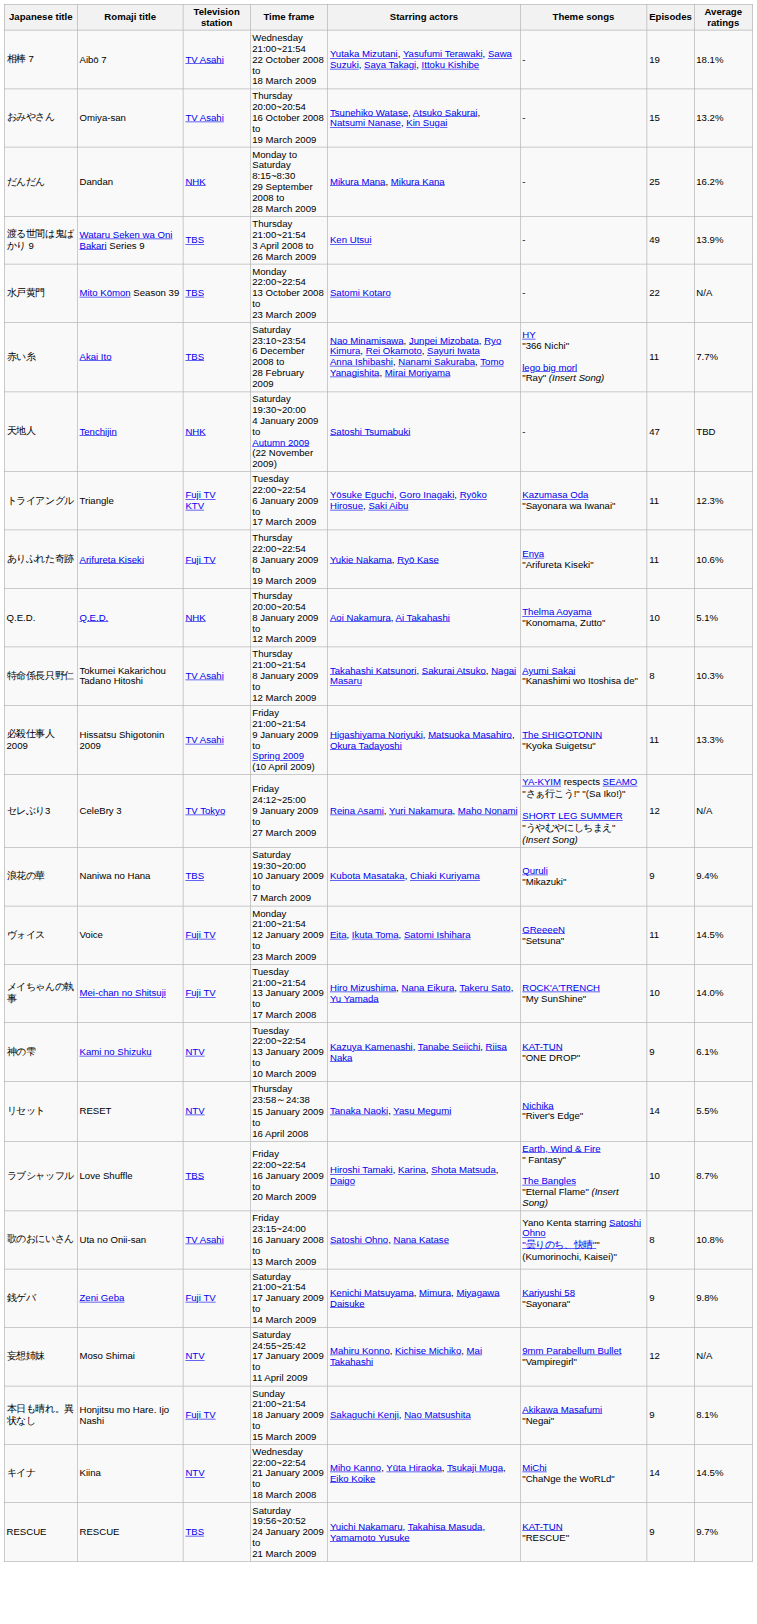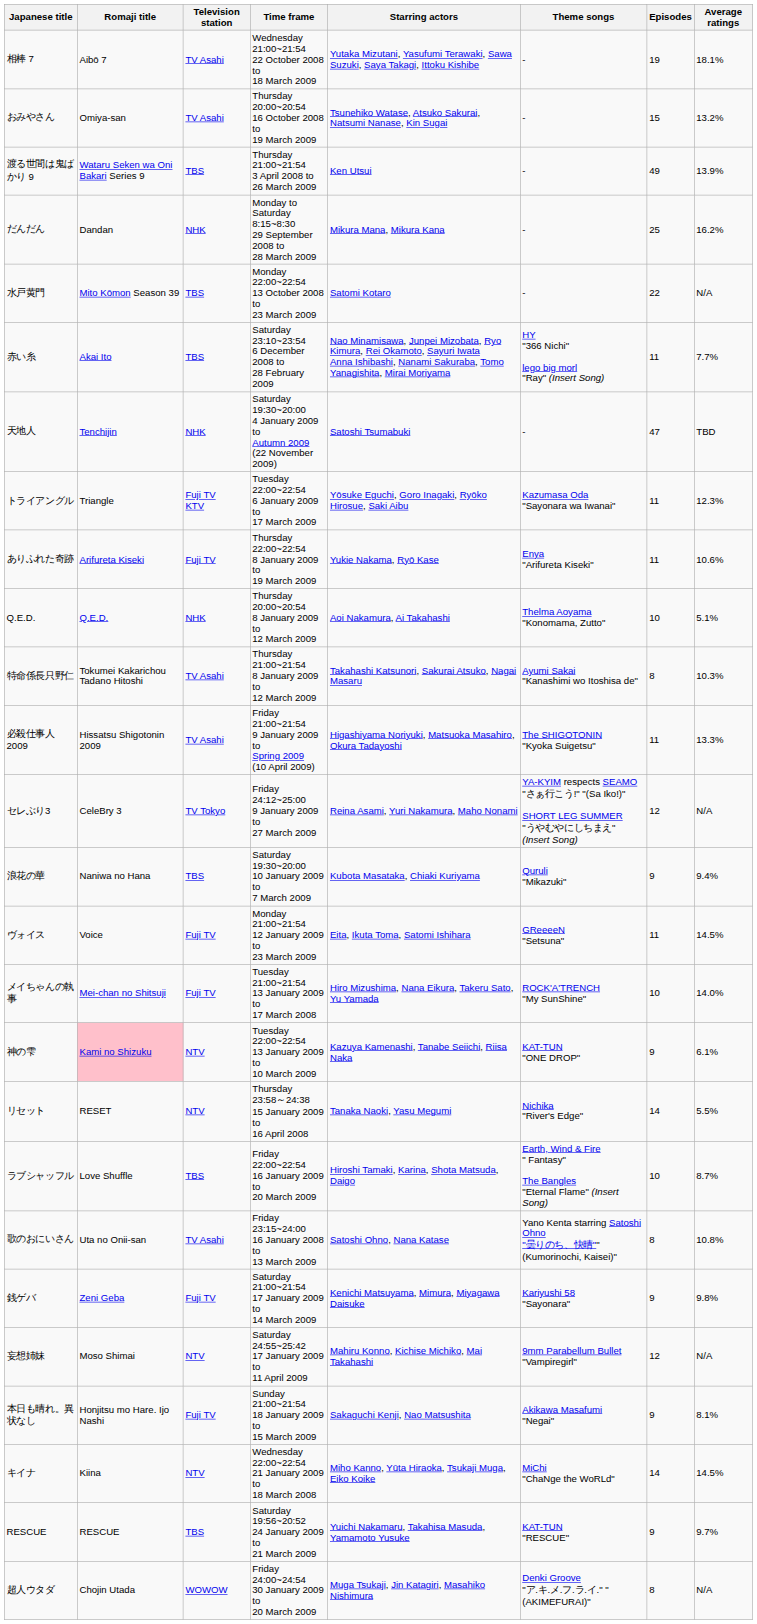rows swapped: 渡る世間は鬼ばかり 9 <-> だんだん
神の雫 | Romaji title: no background -> pink background
+ row: 超人ウタダ | Chojin Utada | WOWOW | Friday 24:00~24:54 30 January 2009 to 20 March 2009 | Muga Tsukaji, Jin Katagiri, Masahiko Nishimura | Denki Groove "ア.キ.メ.フ.ラ.イ." "(AKIMEFURAI)" | 8 | N/A
